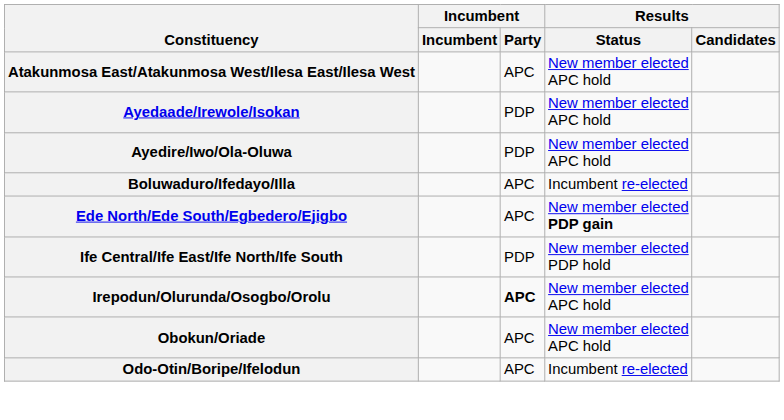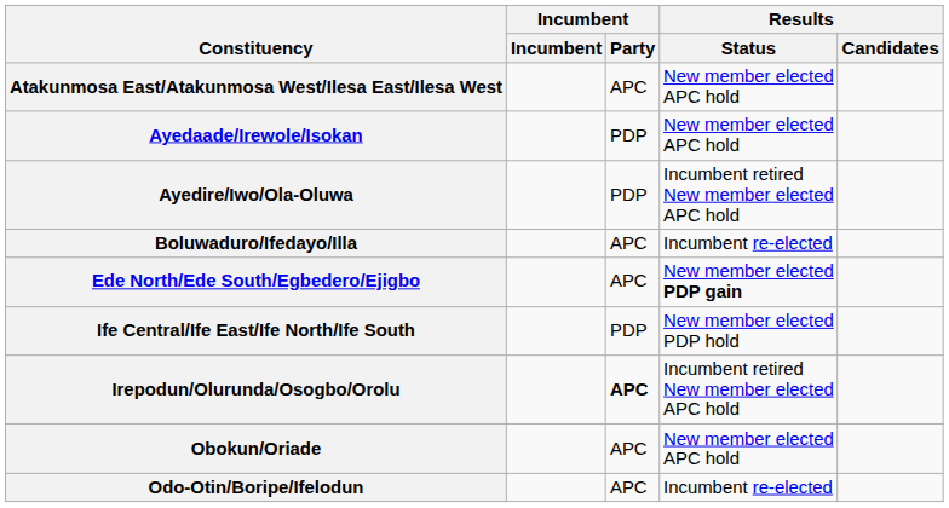Ayedire/Iwo/Ola-Oluwa | Results / Status: New member elected APC hold -> Incumbent retired New member elected APC hold
Irepodun/Olurunda/Osogbo/Orolu | Results / Status: New member elected APC hold -> Incumbent retired New member elected APC hold
